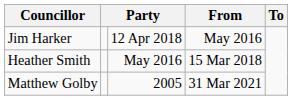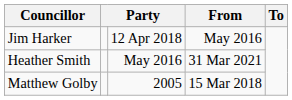Heather Smith | From: 15 Mar 2018 -> 31 Mar 2021
Matthew Golby | From: 31 Mar 2021 -> 15 Mar 2018
